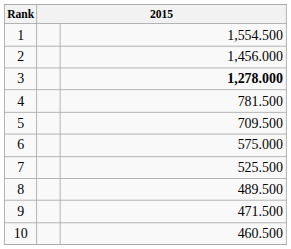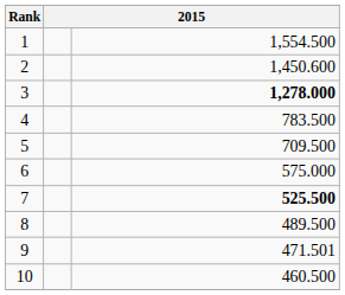2 | column 3: 1,456.000 -> 1,450.600
4 | column 3: 781.500 -> 783.500
7 | column 3: normal -> bold
9 | column 3: 471.500 -> 471.501
